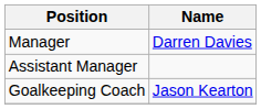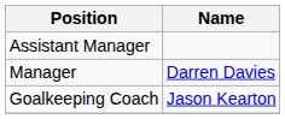rows swapped: Manager <-> Assistant Manager
